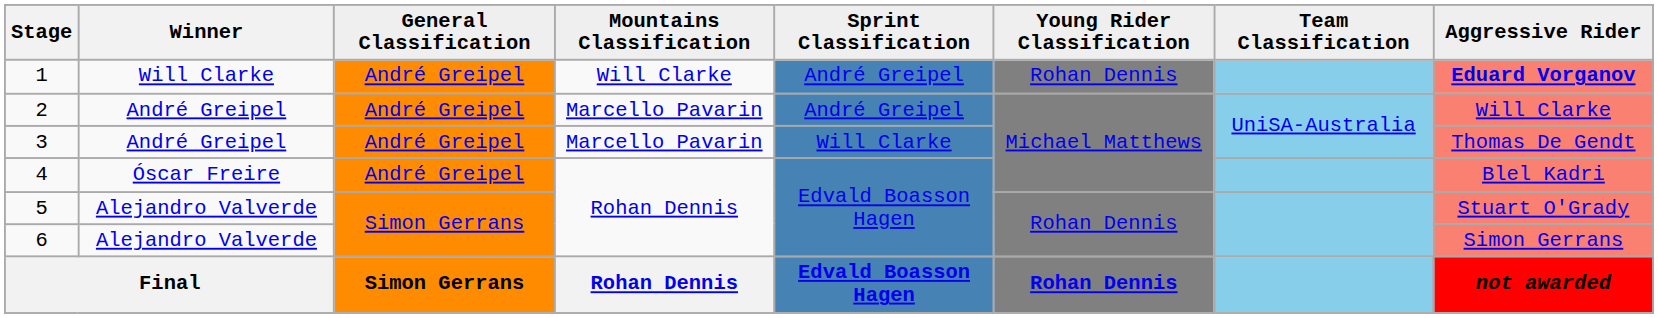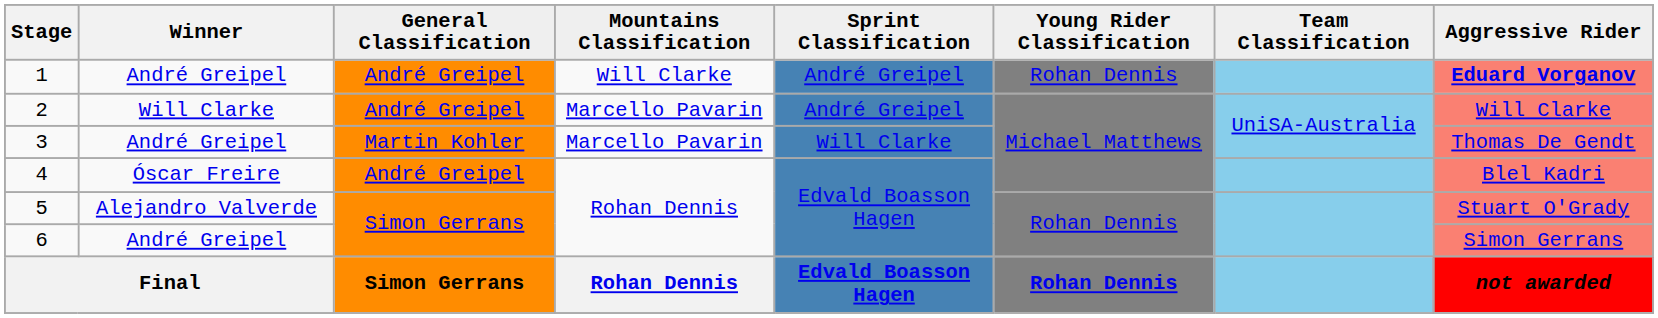1 | Winner: Will Clarke -> André Greipel
2 | Winner: André Greipel -> Will Clarke
3 | General Classification: André Greipel -> Martin Kohler
6 | Winner: Alejandro Valverde -> André Greipel
